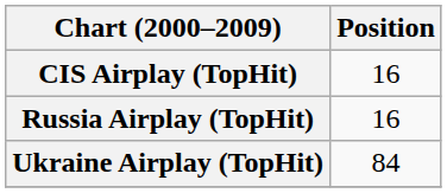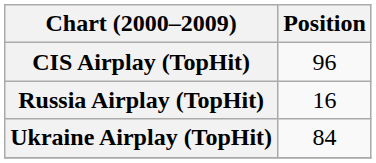CIS Airplay (TopHit) | Position: 16 -> 96
